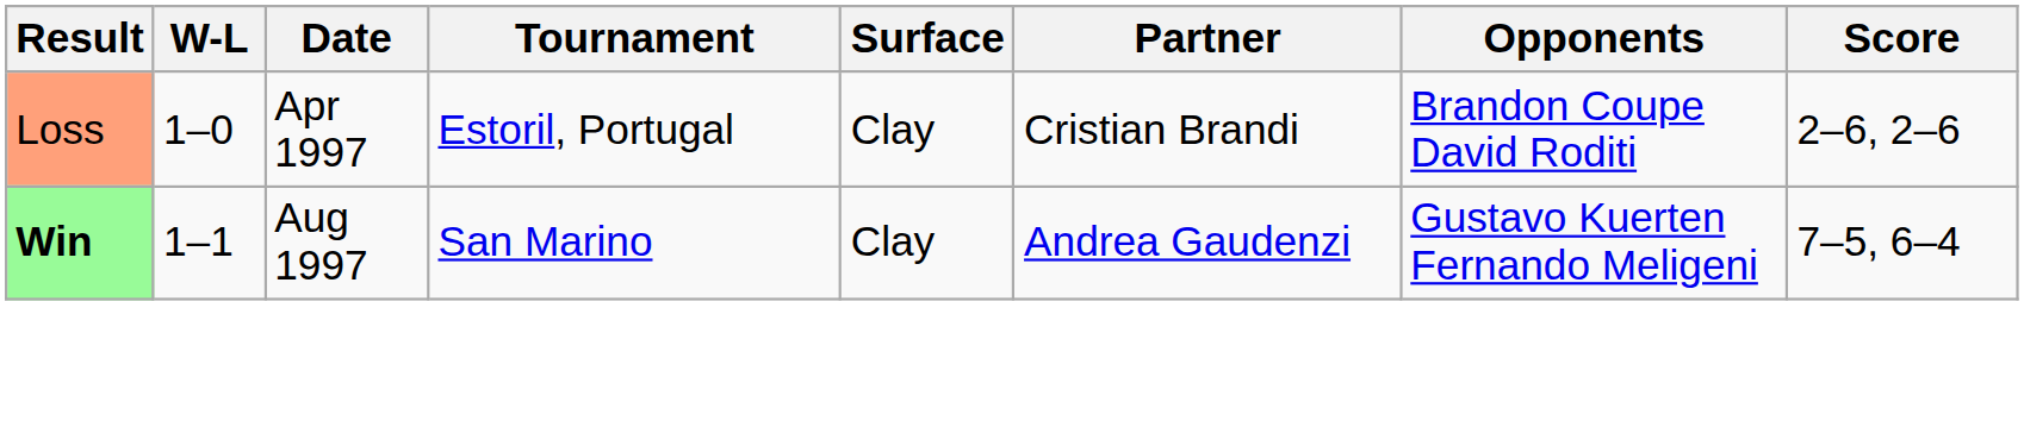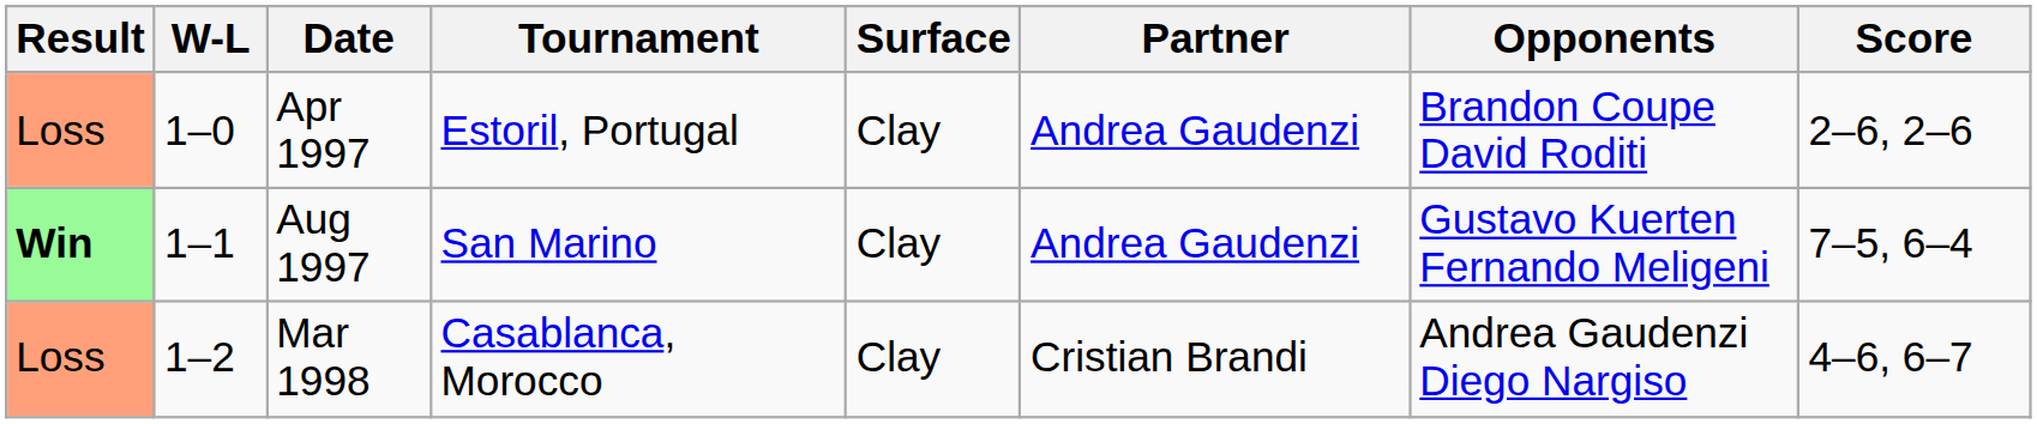Apr 1997 | Partner: Cristian Brandi -> Andrea Gaudenzi
+ row: Loss | 1–2 | Mar 1998 | Casablanca, Morocco | Clay | Cristian Brandi | Andrea Gaudenzi Diego Nargiso | 4–6, 6–7
